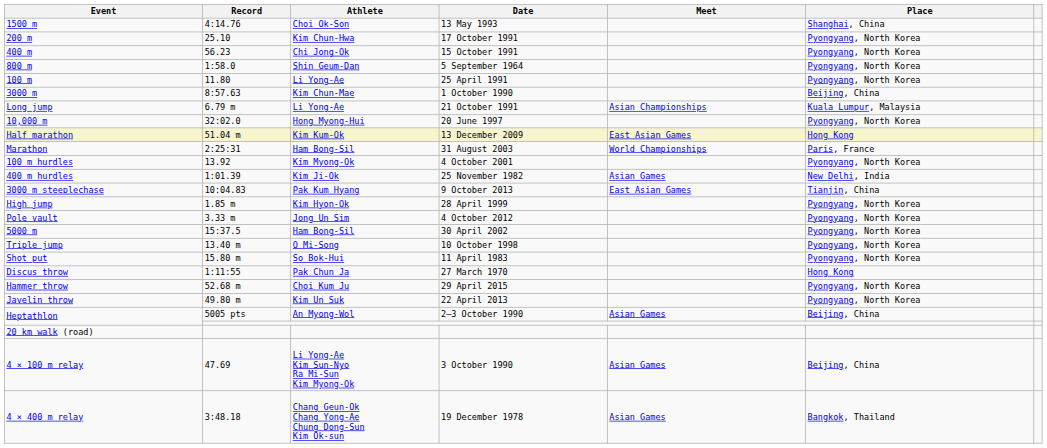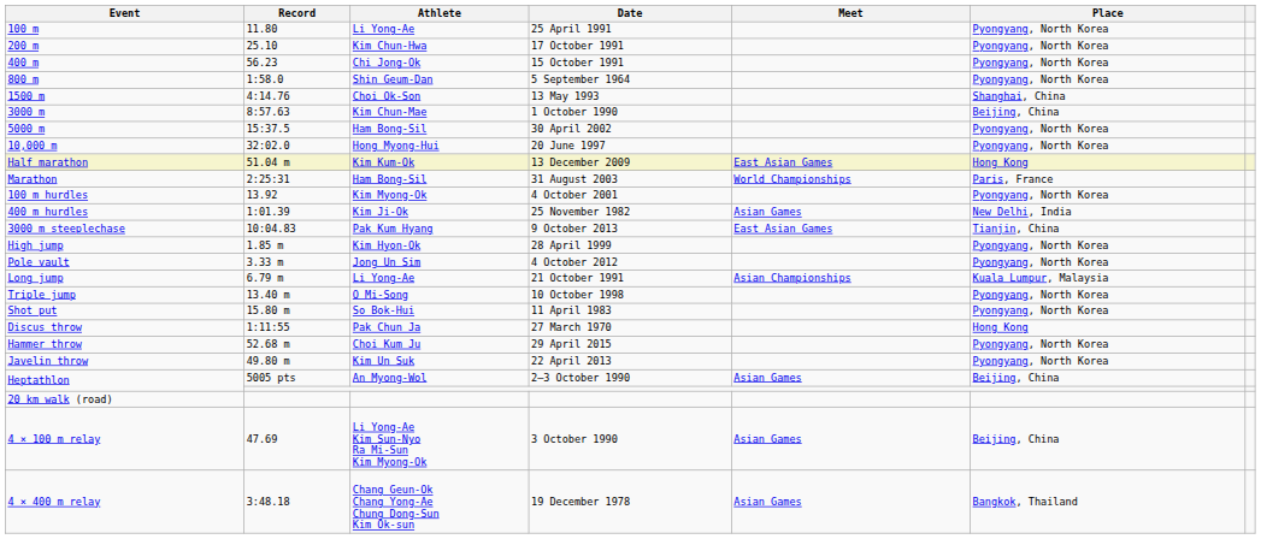rows swapped: 100 m <-> 1500 m
rows swapped: 5000 m <-> Long jump
